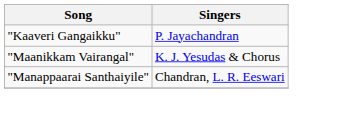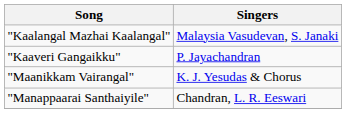+ row: "Kaalangal Mazhai Kaalangal" | Malaysia Vasudevan, S. Janaki
